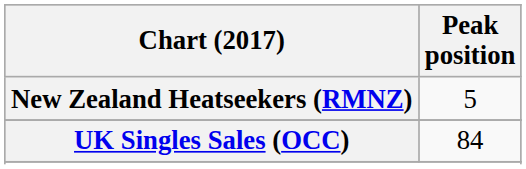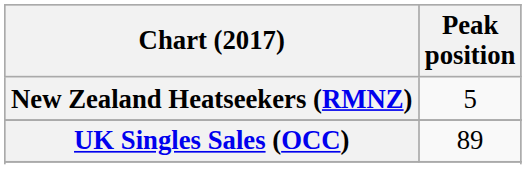UK Singles Sales (OCC) | Peak position: 84 -> 89
